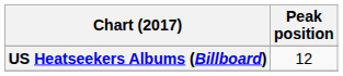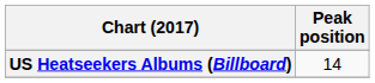US Heatseekers Albums (Billboard) | Peak position: 12 -> 14
